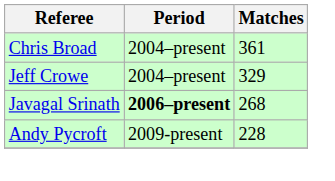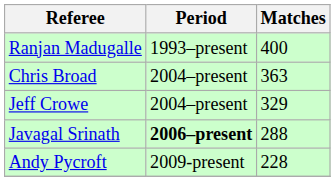+ row: Ranjan Madugalle | 1993–present | 400
Chris Broad | Matches: 361 -> 363
Javagal Srinath | Matches: 268 -> 288
